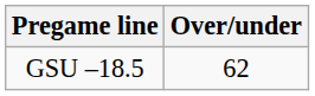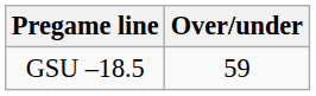GSU –18.5 | Over/under: 62 -> 59
